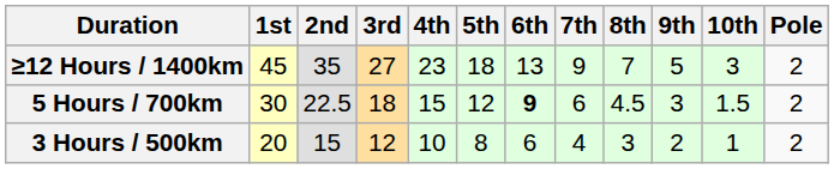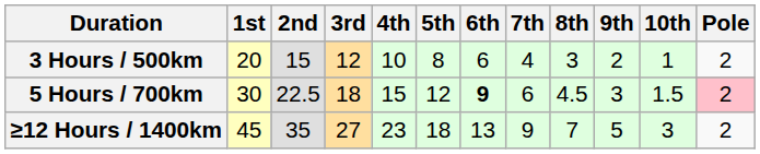rows swapped: 3 Hours / 500km <-> ≥12 Hours / 1400km
5 Hours / 700km | Pole: no background -> pink background
